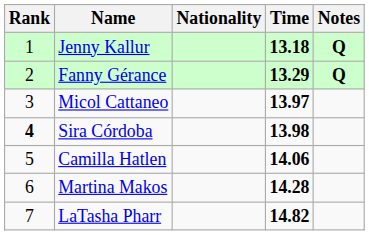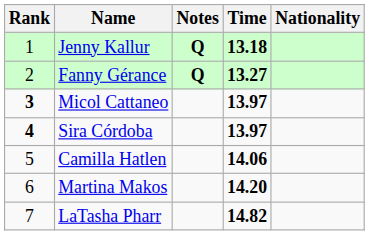columns swapped: Nationality <-> Notes
Fanny Gérance | Time: 13.29 -> 13.27
Micol Cattaneo | Rank: normal -> bold
Sira Córdoba | Time: 13.98 -> 13.97
Martina Makos | Time: 14.28 -> 14.20
